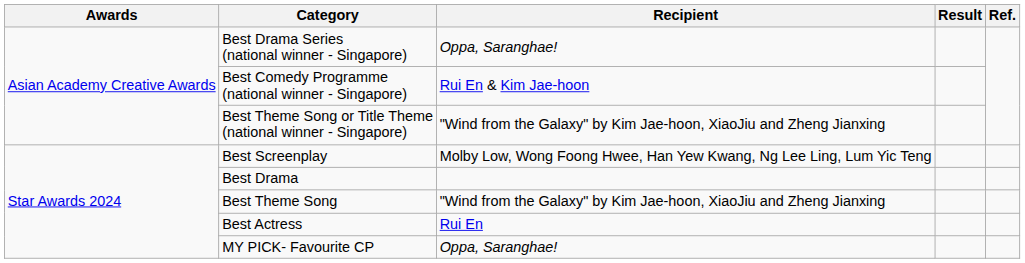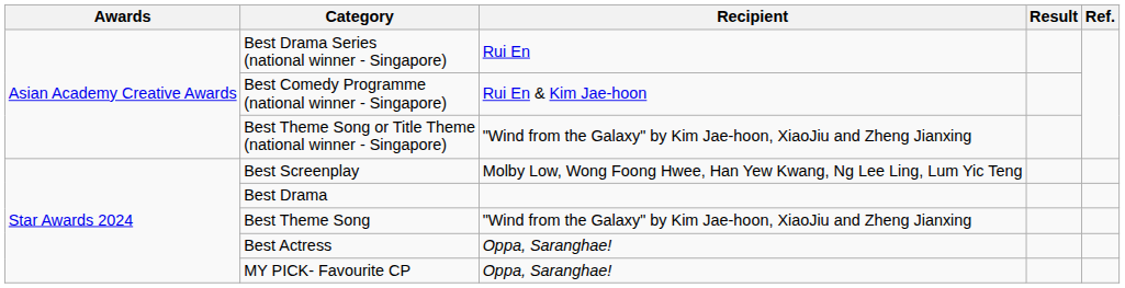Best Drama Series (national winner - Singapore) | Recipient: Oppa, Saranghae! -> Rui En
Best Actress | Recipient: Rui En -> Oppa, Saranghae!
